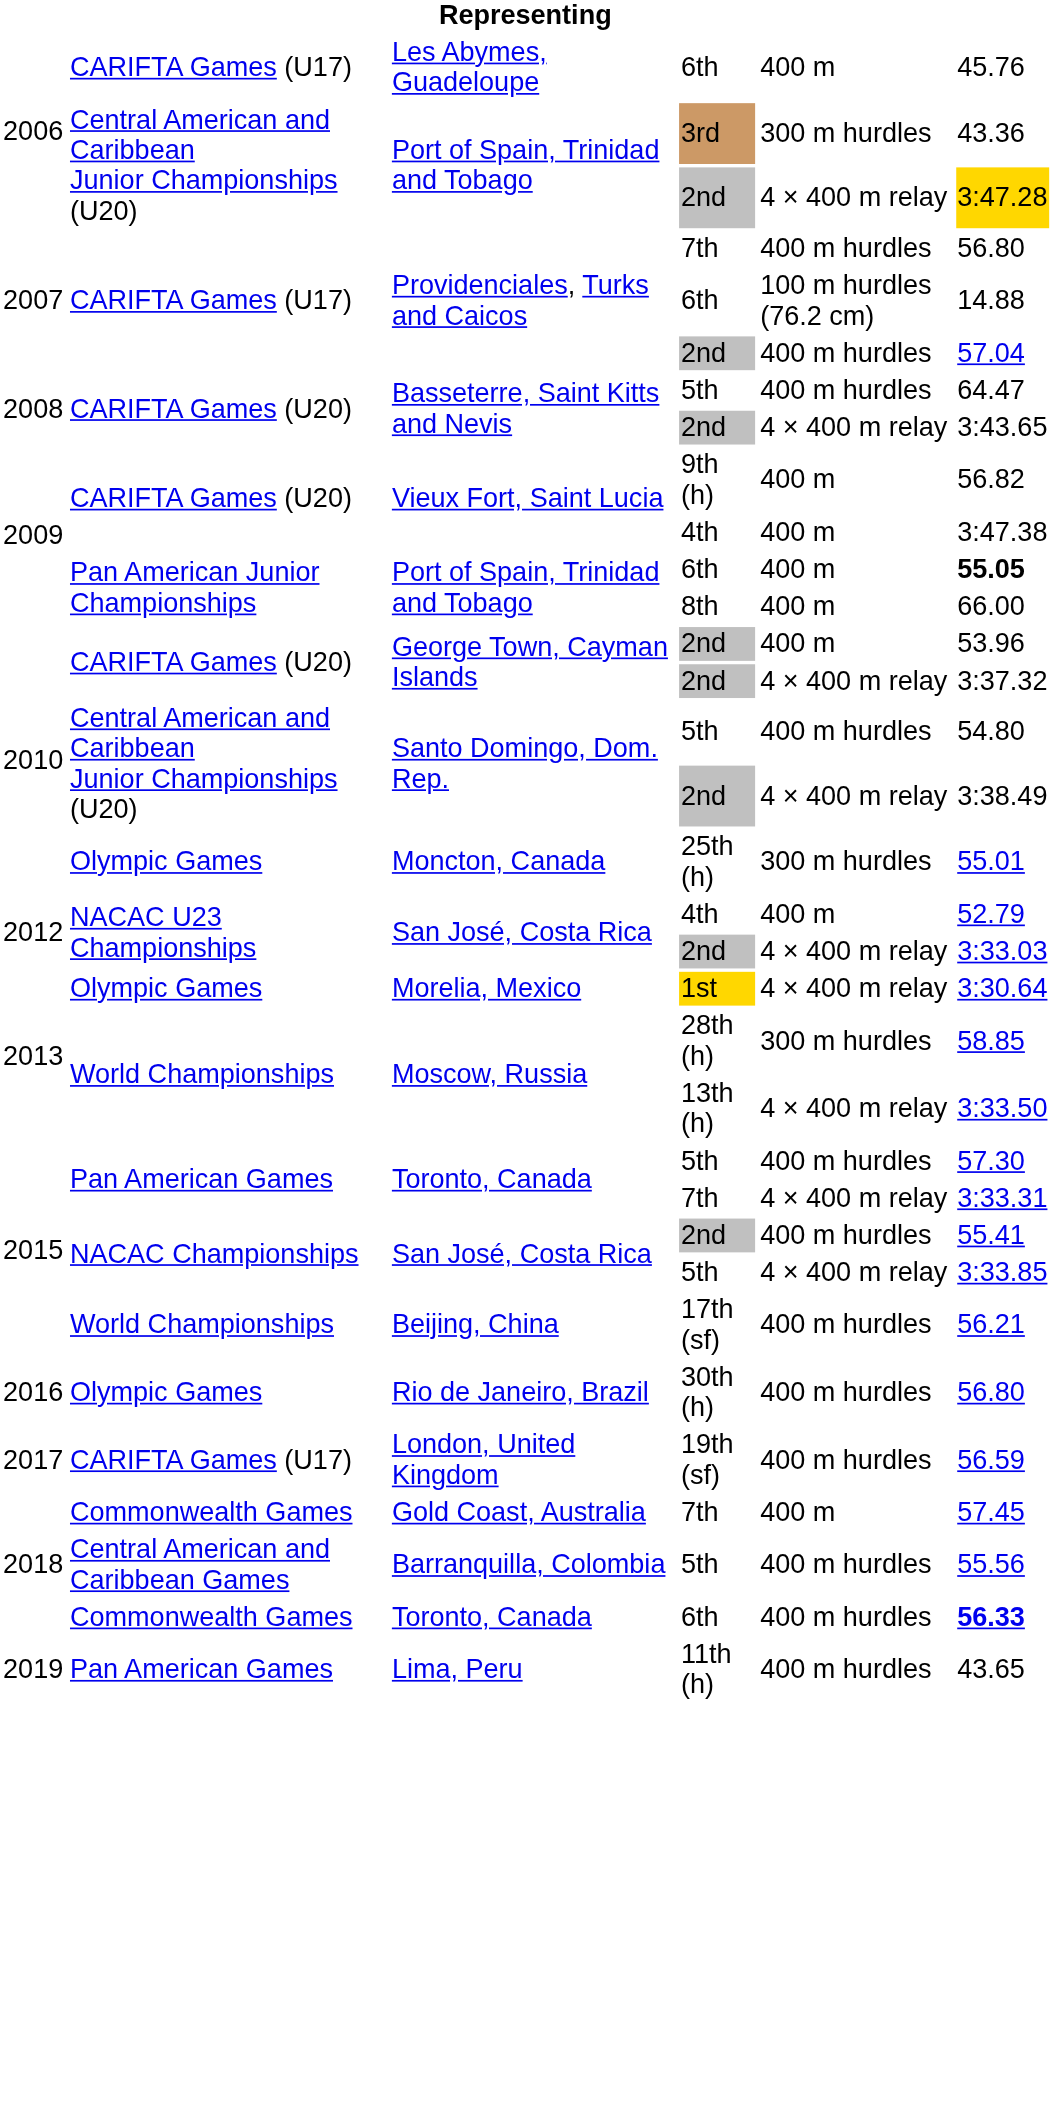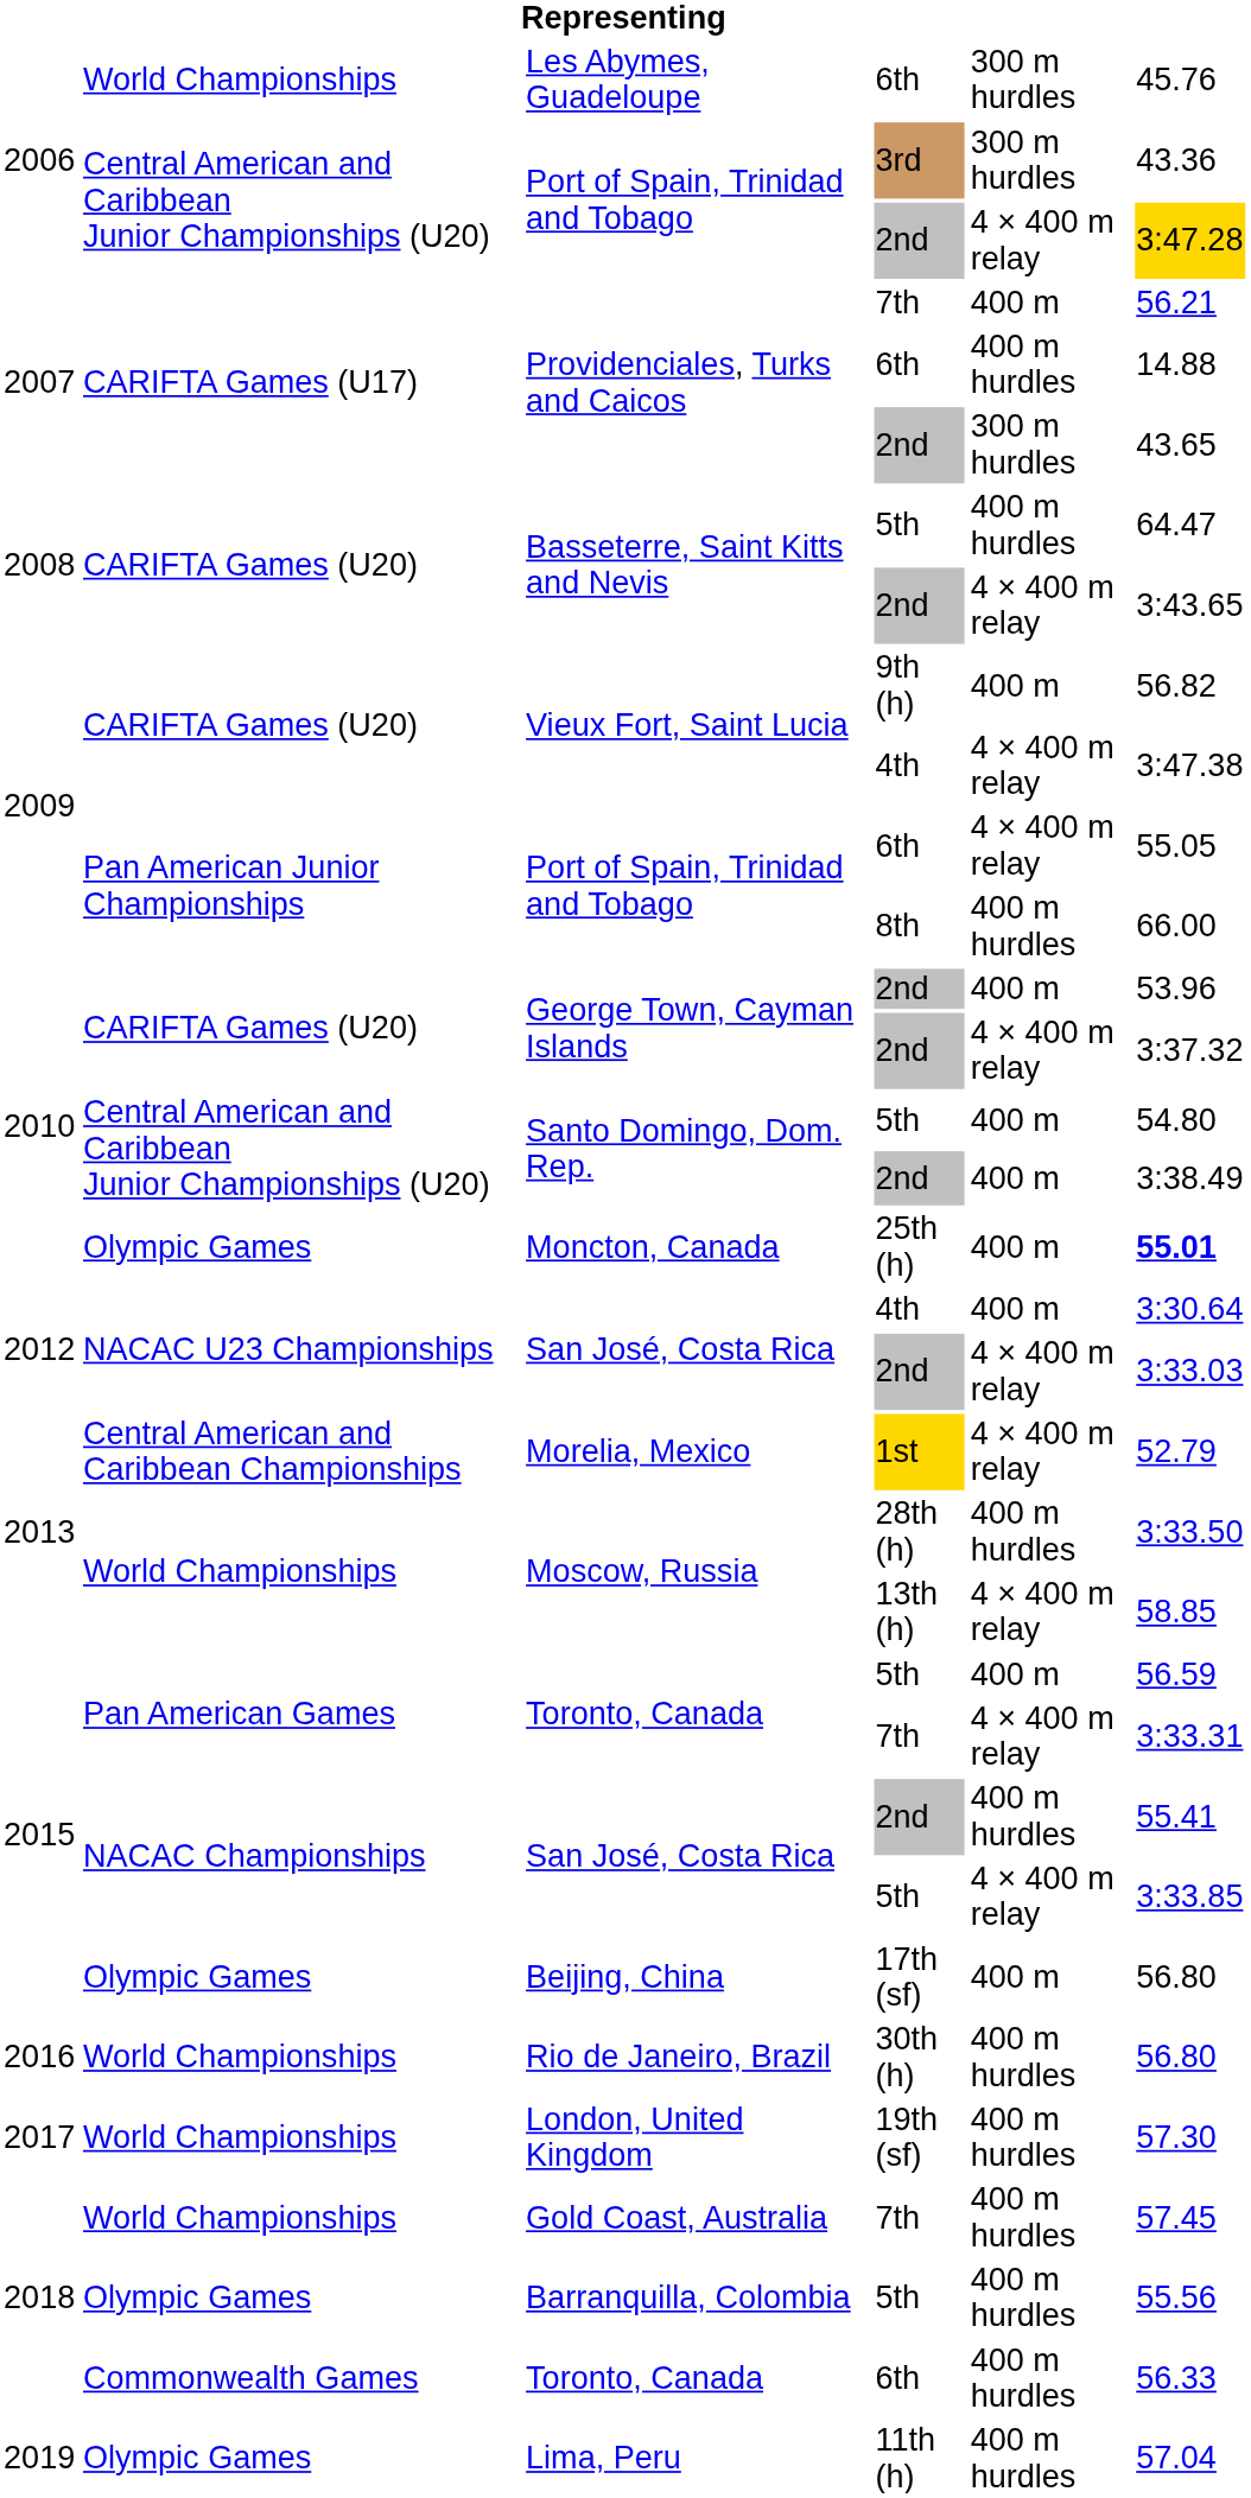Les Abymes, Guadeloupe | column 2: CARIFTA Games (U17) -> World Championships
Les Abymes, Guadeloupe | column 5: 400 m -> 300 m hurdles
Providenciales, Turks and Caicos / 7th | column 5: 400 m hurdles -> 400 m
Providenciales, Turks and Caicos / 7th | column 6: 56.80 -> 56.21
Providenciales, Turks and Caicos / 6th | column 5: 100 m hurdles (76.2 cm) -> 400 m hurdles
Providenciales, Turks and Caicos / 2nd | column 5: 400 m hurdles -> 300 m hurdles
Providenciales, Turks and Caicos / 2nd | column 6: 57.04 -> 43.65
Vieux Fort, Saint Lucia / 4th | column 5: 400 m -> 4 × 400 m relay
Port of Spain, Trinidad and Tobago / 6th | column 5: 400 m -> 4 × 400 m relay
Port of Spain, Trinidad and Tobago / 6th | column 6: bold -> normal
Port of Spain, Trinidad and Tobago / 8th | column 5: 400 m -> 400 m hurdles
Santo Domingo, Dom. Rep. / 5th | column 5: 400 m hurdles -> 400 m
Santo Domingo, Dom. Rep. / 2nd | column 5: 4 × 400 m relay -> 400 m
Moncton, Canada | column 5: 300 m hurdles -> 400 m
Moncton, Canada | column 6: normal -> bold
San José, Costa Rica / 4th | column 6: 52.79 -> 3:30.64
Morelia, Mexico | column 2: Olympic Games -> Central American and Caribbean Championships
Morelia, Mexico | column 6: 3:30.64 -> 52.79
Moscow, Russia / 28th (h) | column 5: 300 m hurdles -> 400 m hurdles
Moscow, Russia / 28th (h) | column 6: 58.85 -> 3:33.50
Moscow, Russia / 13th (h) | column 6: 3:33.50 -> 58.85
Toronto, Canada / 5th | column 5: 400 m hurdles -> 400 m
Toronto, Canada / 5th | column 6: 57.30 -> 56.59
Beijing, China | column 2: World Championships -> Olympic Games
Beijing, China | column 5: 400 m hurdles -> 400 m
Beijing, China | column 6: 56.21 -> 56.80
Rio de Janeiro, Brazil | column 2: Olympic Games -> World Championships
London, United Kingdom | column 2: CARIFTA Games (U17) -> World Championships
London, United Kingdom | column 6: 56.59 -> 57.30
Gold Coast, Australia | column 2: Commonwealth Games -> World Championships
Gold Coast, Australia | column 5: 400 m -> 400 m hurdles
Barranquilla, Colombia | column 2: Central American and Caribbean Games -> Olympic Games
Toronto, Canada / 6th | column 6: bold -> normal
Lima, Peru | column 2: Pan American Games -> Olympic Games
Lima, Peru | column 6: 43.65 -> 57.04
